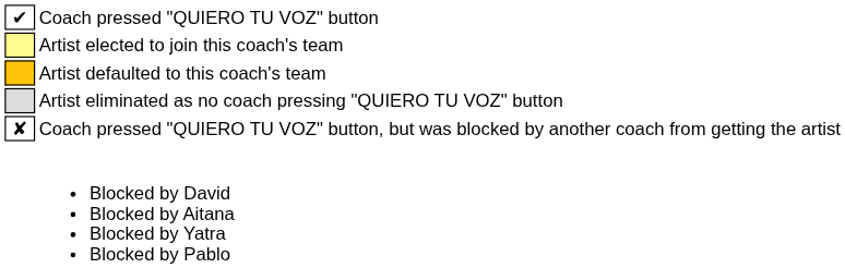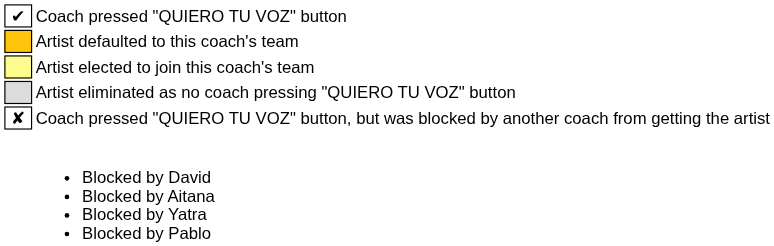rows swapped: Artist elected to join this coach's team <-> Artist defaulted to this coach's team
